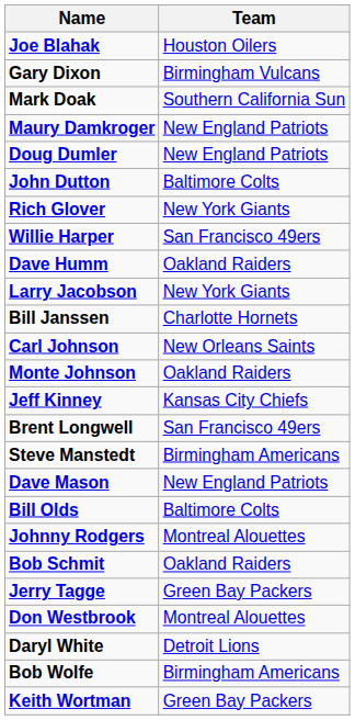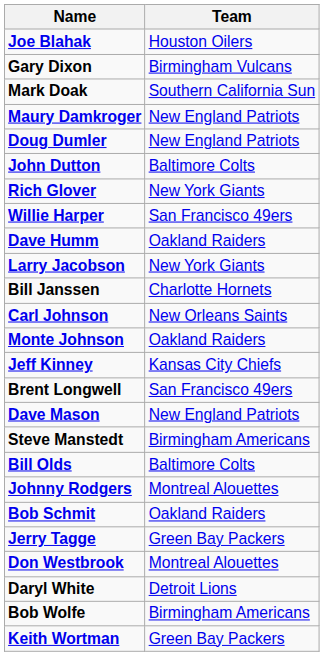rows swapped: Steve Manstedt <-> Dave Mason
